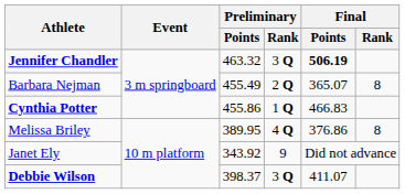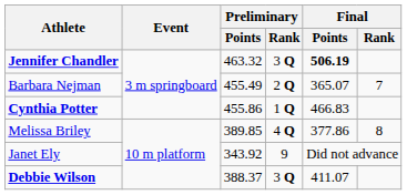Barbara Nejman | Final / Rank: 8 -> 7
Melissa Briley | Preliminary / Points: 389.95 -> 389.85
Melissa Briley | Final / Points: 376.86 -> 377.86
Debbie Wilson | Preliminary / Points: 398.37 -> 388.37
